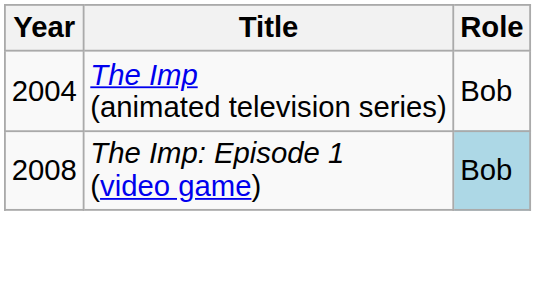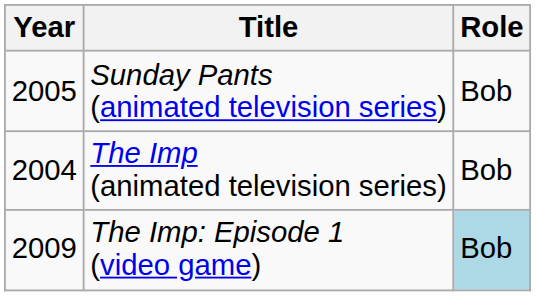+ row: 2005 | Sunday Pants (animated television series) | Bob
The Imp: Episode 1 (video game) | Year: 2008 -> 2009
